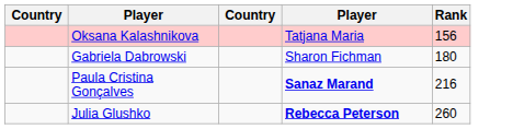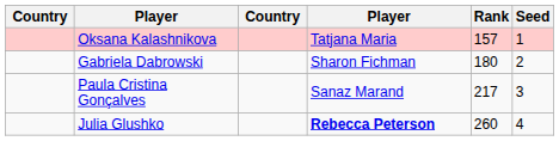+ column: Seed | 1 | 2 | 3 | 4
Oksana Kalashnikova | Rank: 156 -> 157
Paula Cristina Gonçalves | column 4: bold -> normal
Paula Cristina Gonçalves | Rank: 216 -> 217
